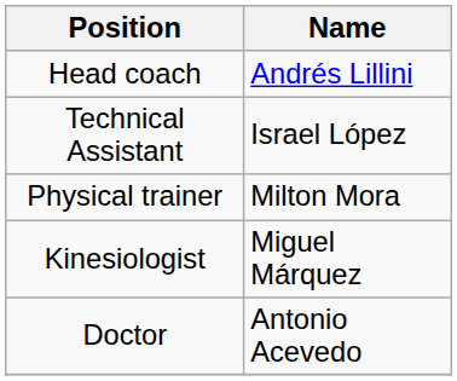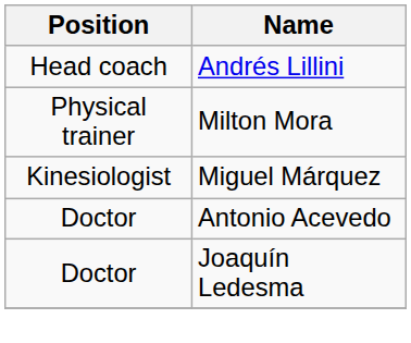- row: Technical Assistant | Israel López
+ row: Doctor | Joaquín Ledesma
